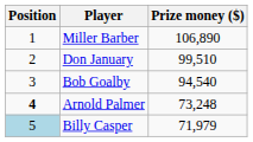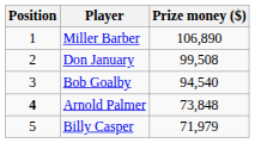Don January | Prize money ($): 99,510 -> 99,508
Arnold Palmer | Prize money ($): 73,248 -> 73,848
Billy Casper | Position: lightblue background -> no background
